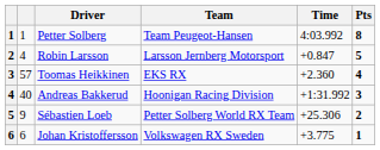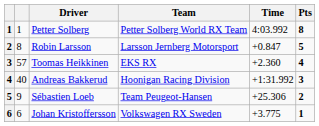Petter Solberg | Team: Team Peugeot-Hansen -> Petter Solberg World RX Team
Robin Larsson | column 2: 4 -> 8
Sébastien Loeb | Team: Petter Solberg World RX Team -> Team Peugeot-Hansen
